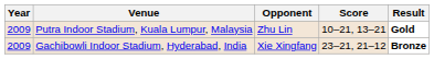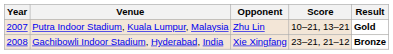Putra Indoor Stadium, Kuala Lumpur, Malaysia | Year: 2009 -> 2007
Gachibowli Indoor Stadium, Hyderabad, India | Year: 2009 -> 2008
